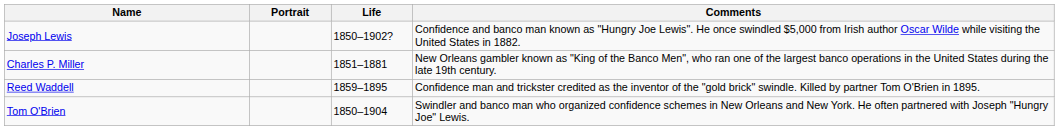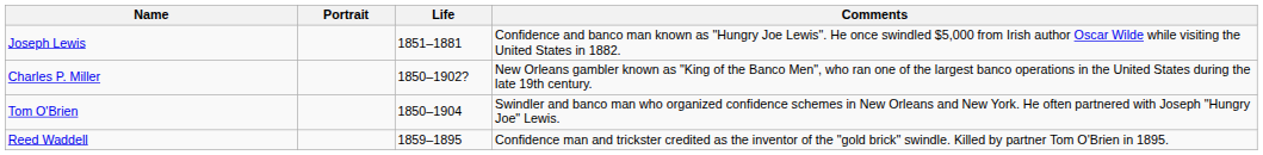Joseph Lewis | Life: 1850–1902? -> 1851–1881
Charles P. Miller | Life: 1851–1881 -> 1850–1902?
rows swapped: Tom O'Brien <-> Reed Waddell
